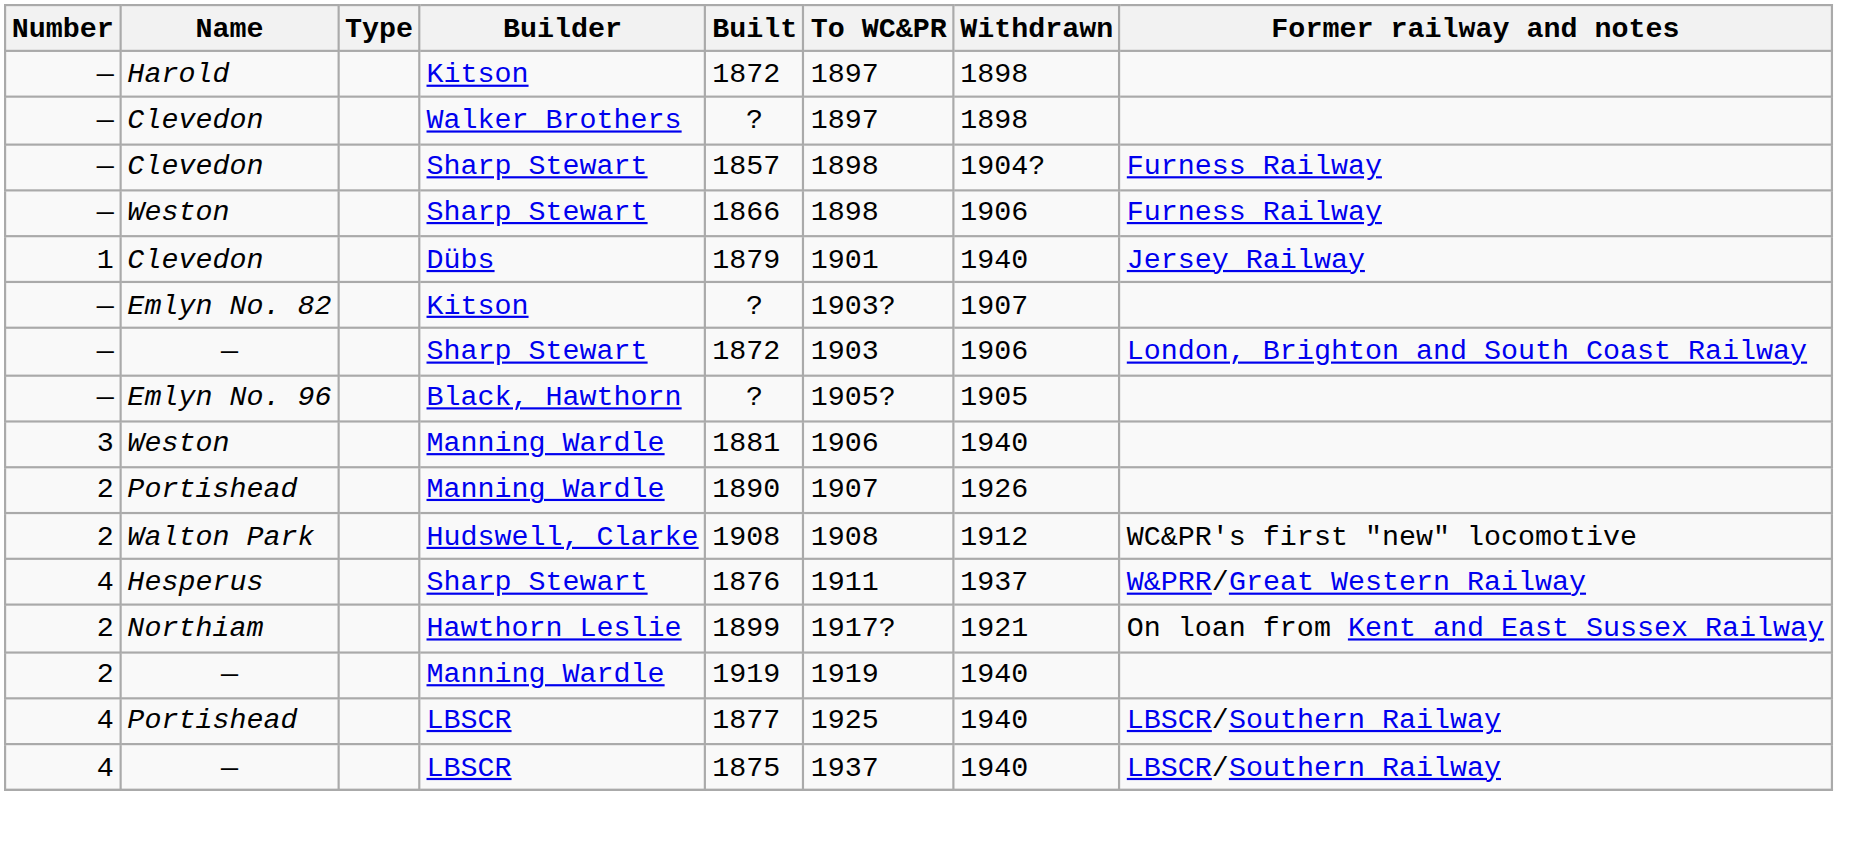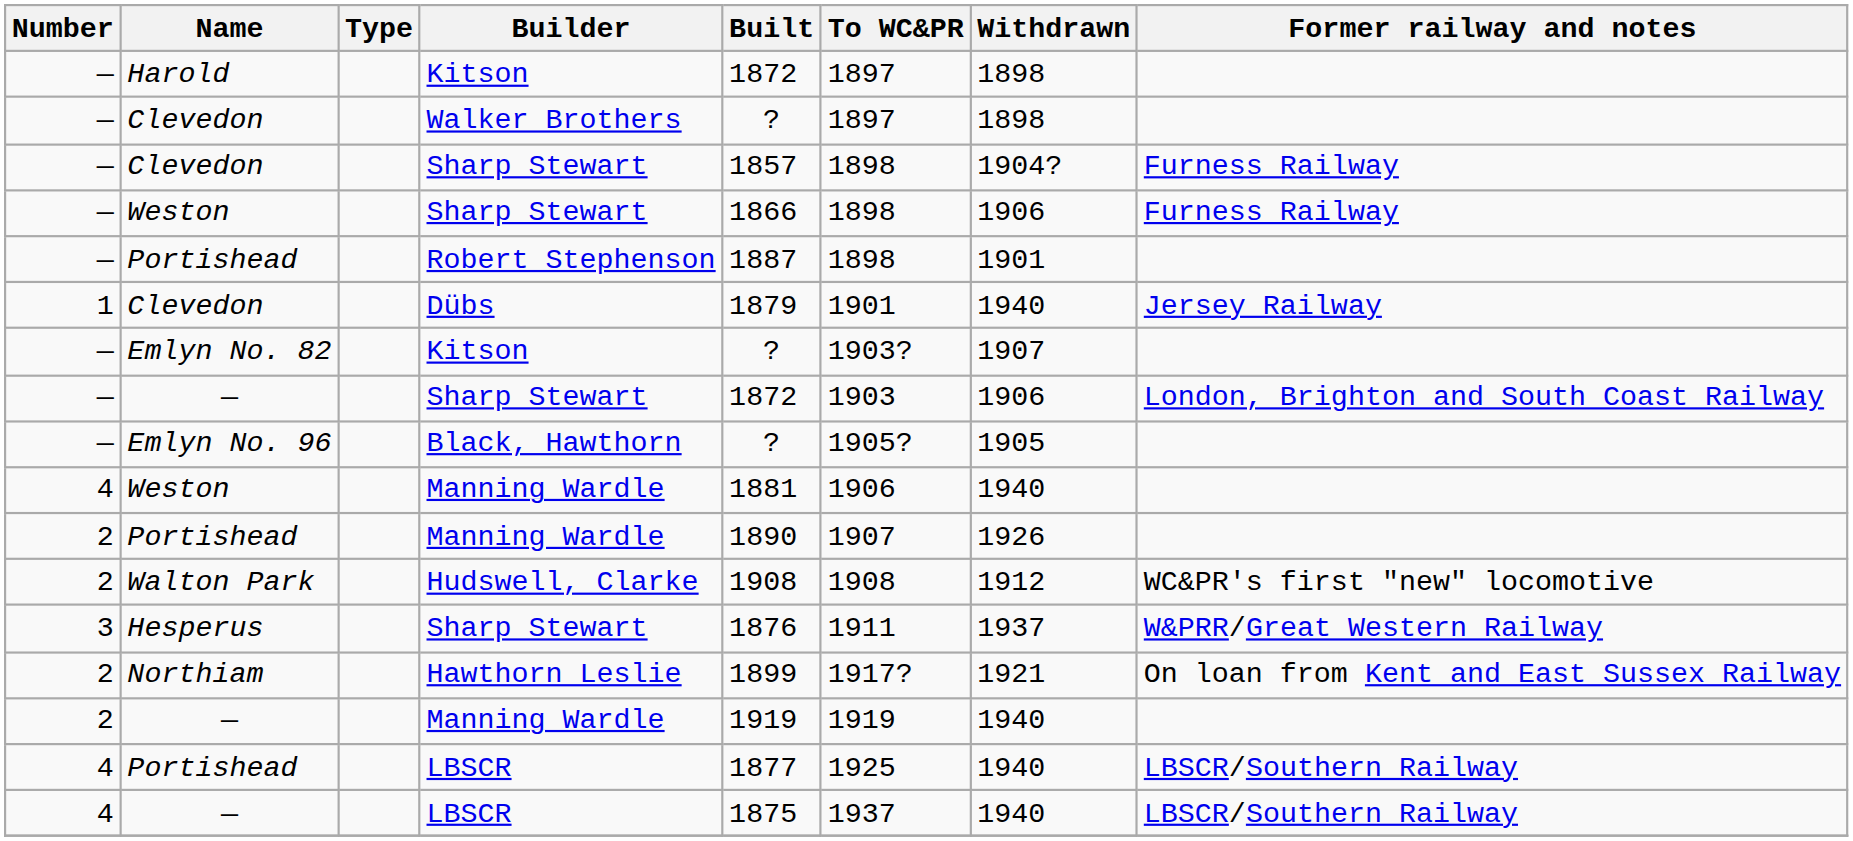+ row: — | Portishead | Robert Stephenson | 1887 | 1898 | 1901
Weston / Manning Wardle | Number: 3 -> 4
Hesperus | Number: 4 -> 3
